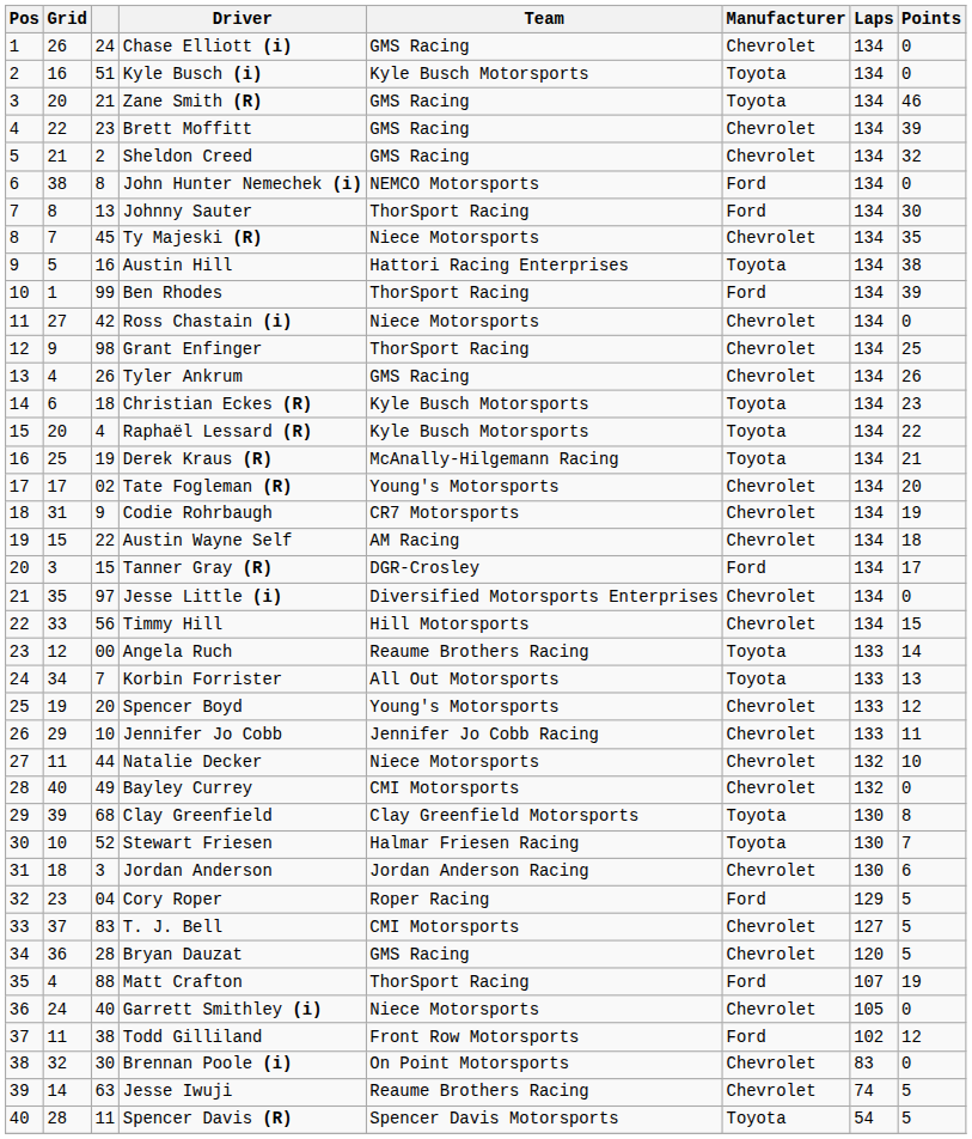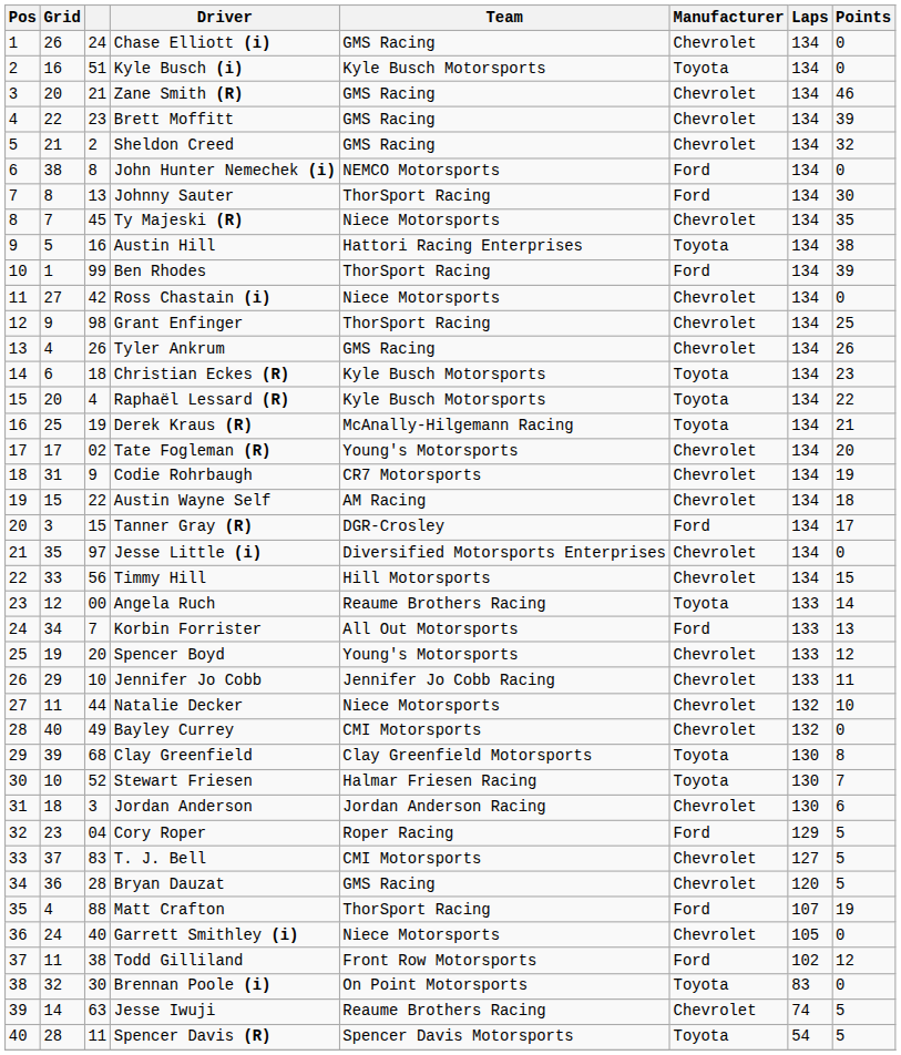Zane Smith (R) | Manufacturer: Toyota -> Chevrolet
Korbin Forrister | Manufacturer: Toyota -> Ford
Brennan Poole (i) | Manufacturer: Chevrolet -> Toyota
